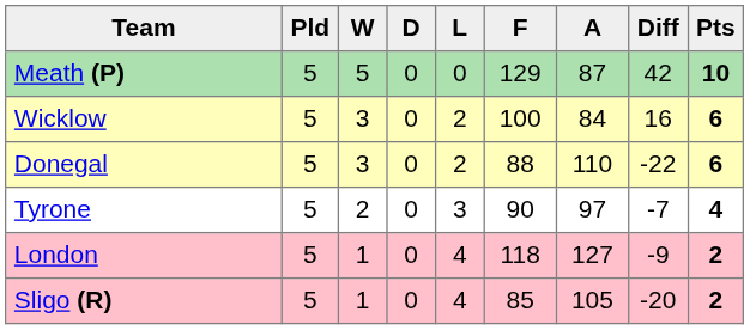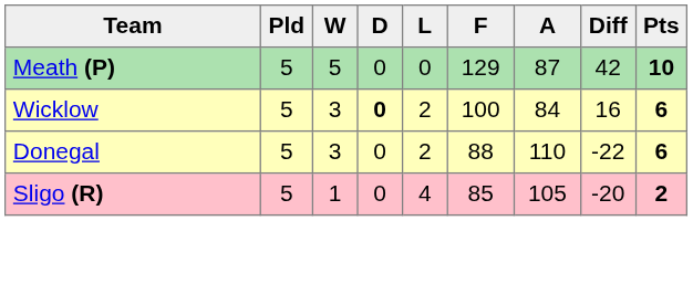Wicklow | D: normal -> bold
- row: Tyrone | 5 | 2 | 0 | 3 | 90 | 97 | -7 | 4
- row: London | 5 | 1 | 0 | 4 | 118 | 127 | -9 | 2
